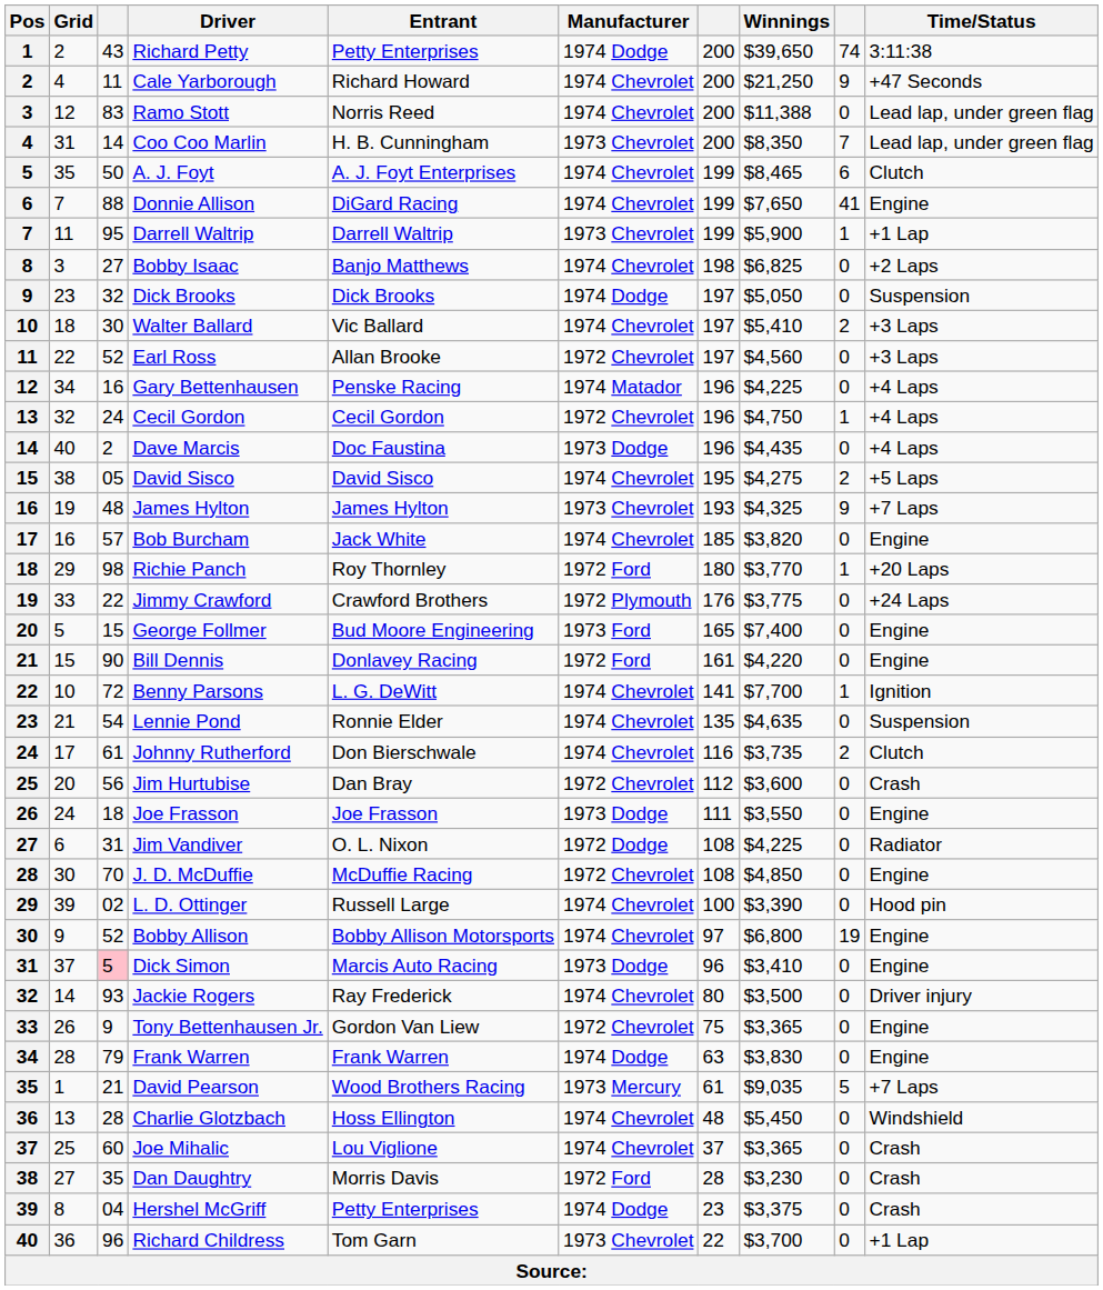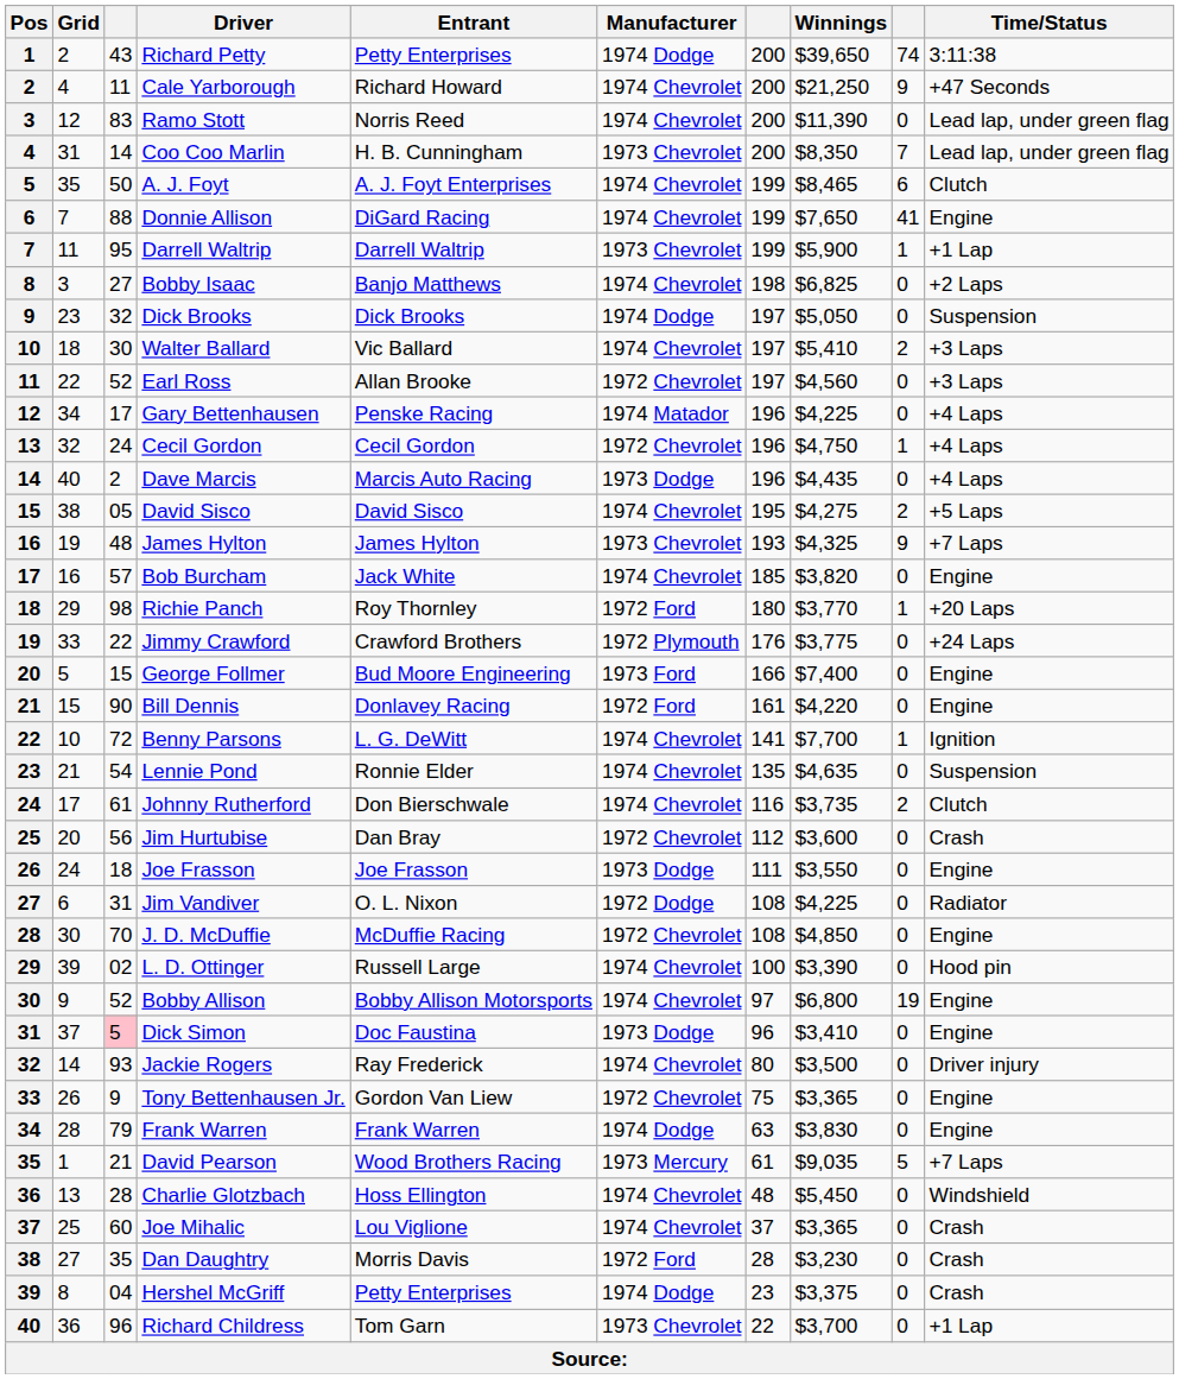Ramo Stott | Winnings: $11,388 -> $11,390
Gary Bettenhausen | column 3: 16 -> 17
Dave Marcis | Entrant: Doc Faustina -> Marcis Auto Racing
George Follmer | column 7: 165 -> 166
Dick Simon | Entrant: Marcis Auto Racing -> Doc Faustina
